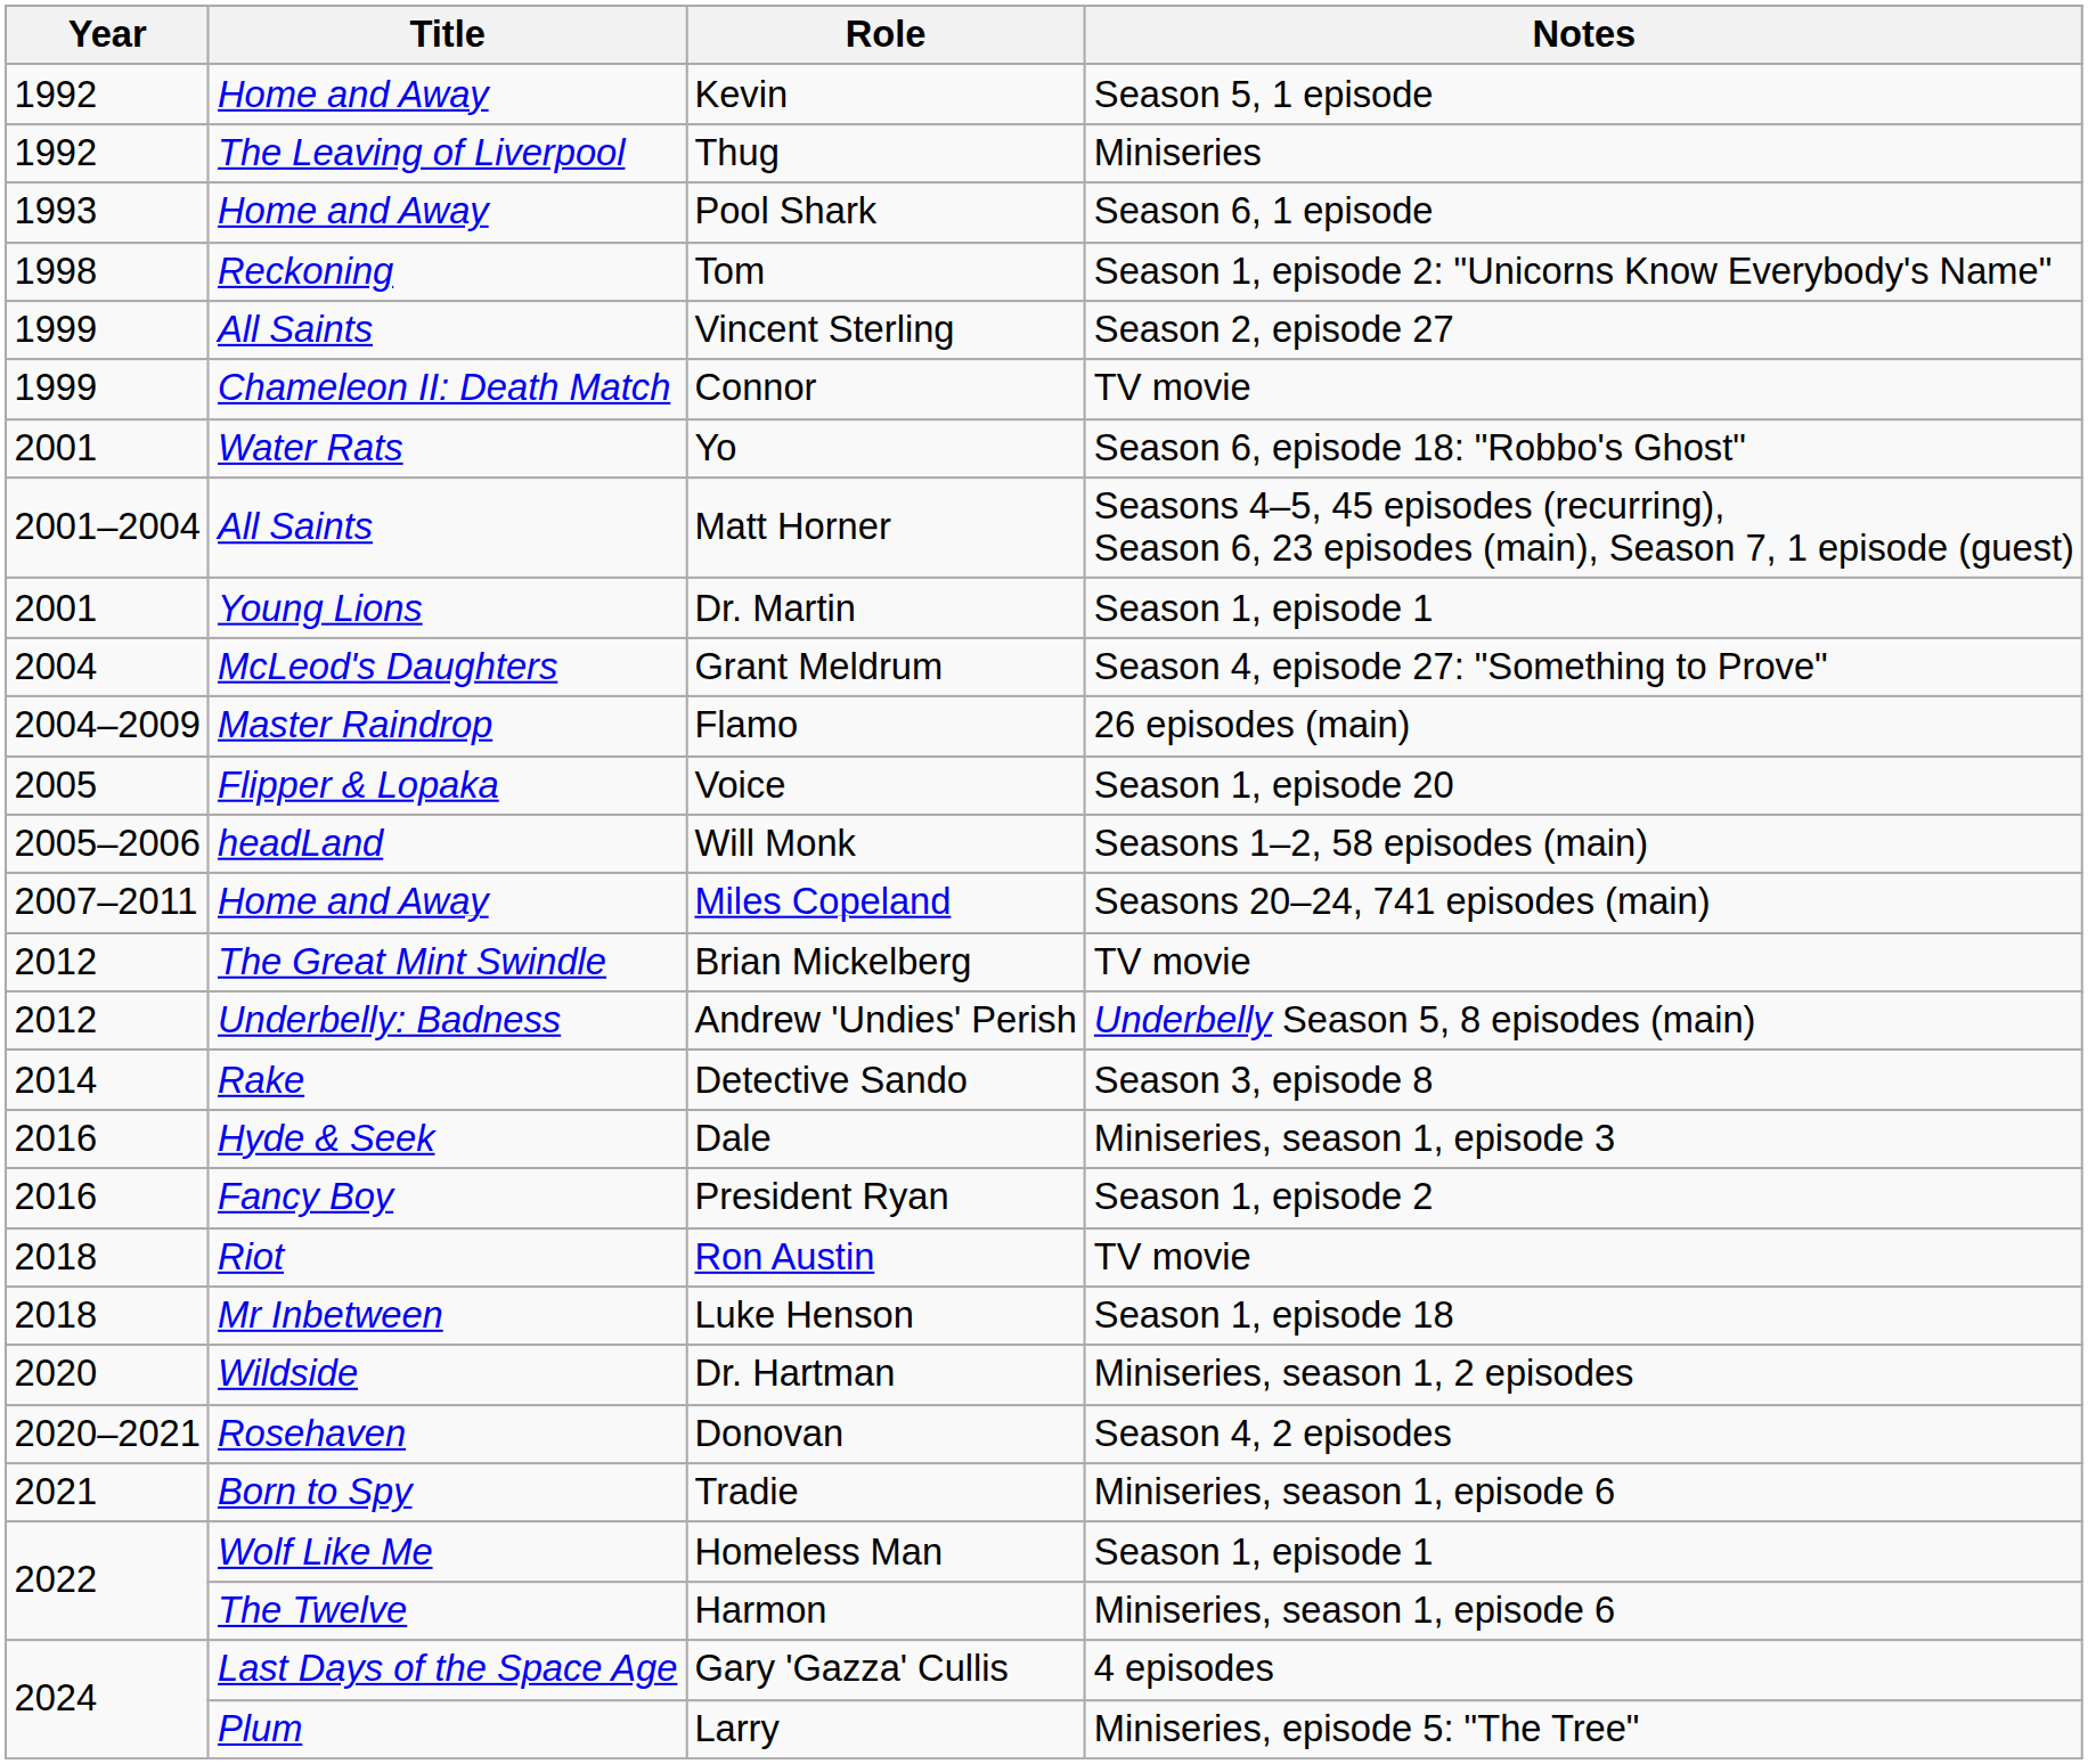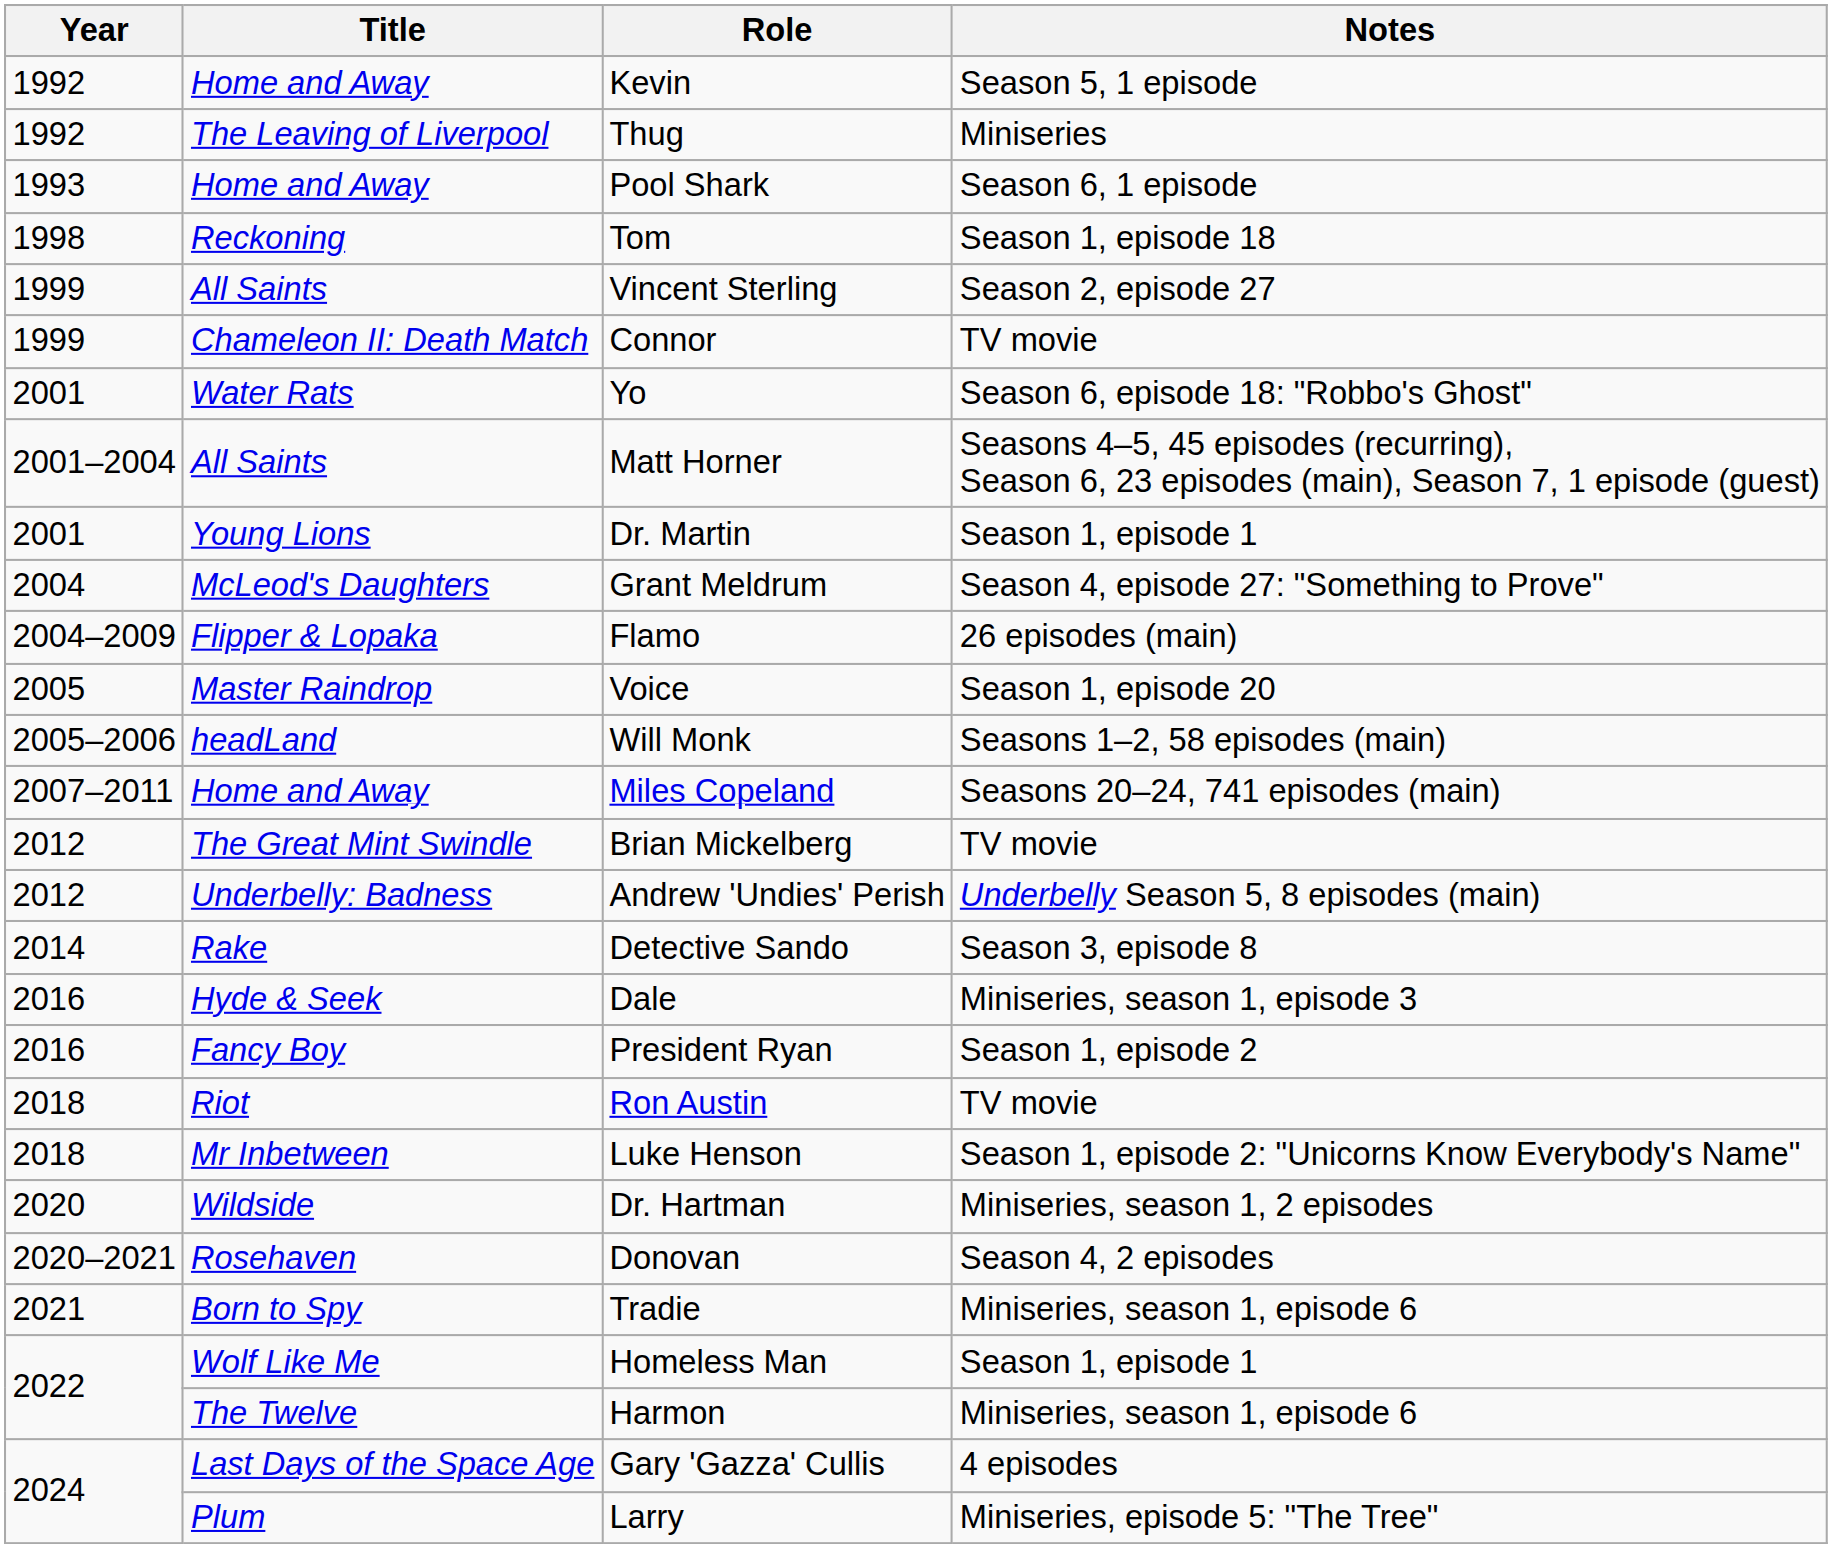Tom | Notes: Season 1, episode 2: "Unicorns Know Everybody's Name" -> Season 1, episode 18
Flamo | Title: Master Raindrop -> Flipper & Lopaka
Voice | Title: Flipper & Lopaka -> Master Raindrop
Luke Henson | Notes: Season 1, episode 18 -> Season 1, episode 2: "Unicorns Know Everybody's Name"
